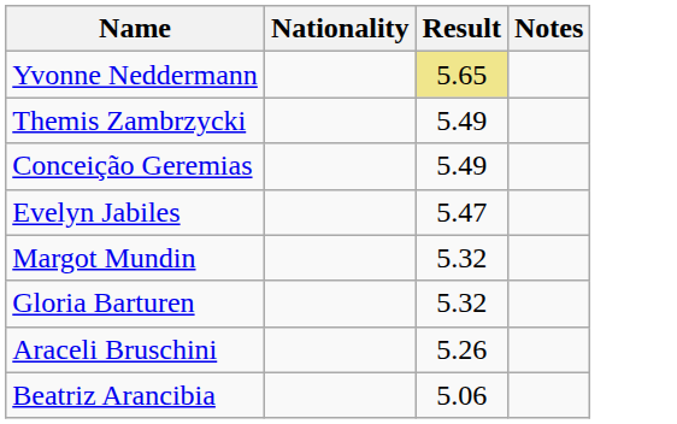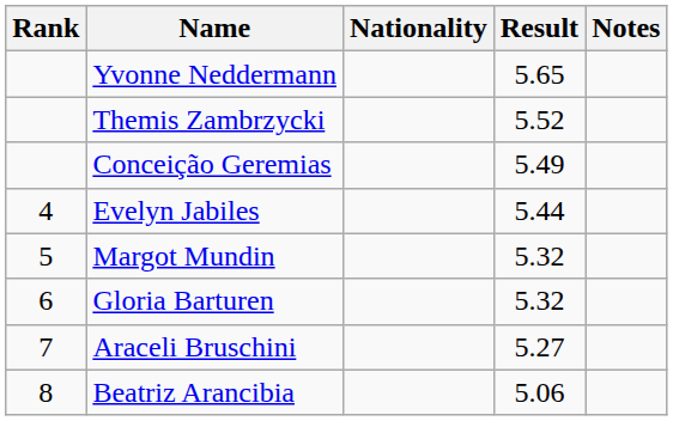+ column: Rank | 4 | 5 | 6 | 7 | 8
Yvonne Neddermann | Result: khaki background -> no background
Themis Zambrzycki | Result: 5.49 -> 5.52
Evelyn Jabiles | Result: 5.47 -> 5.44
Araceli Bruschini | Result: 5.26 -> 5.27
